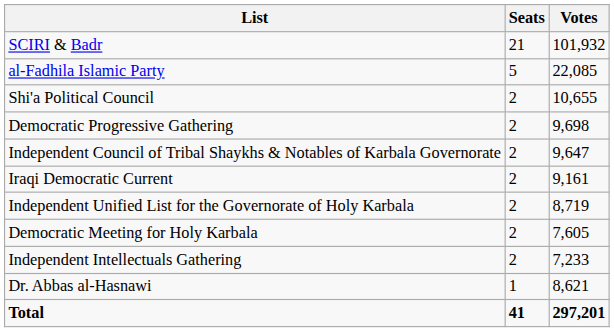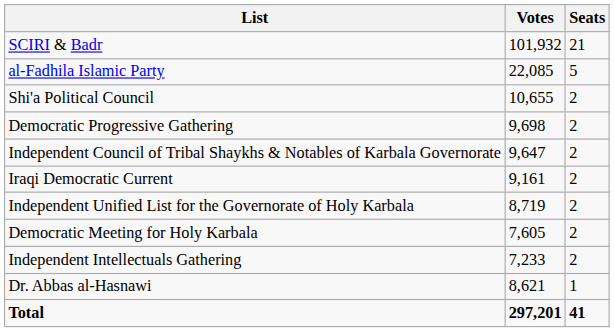columns swapped: Votes <-> Seats
